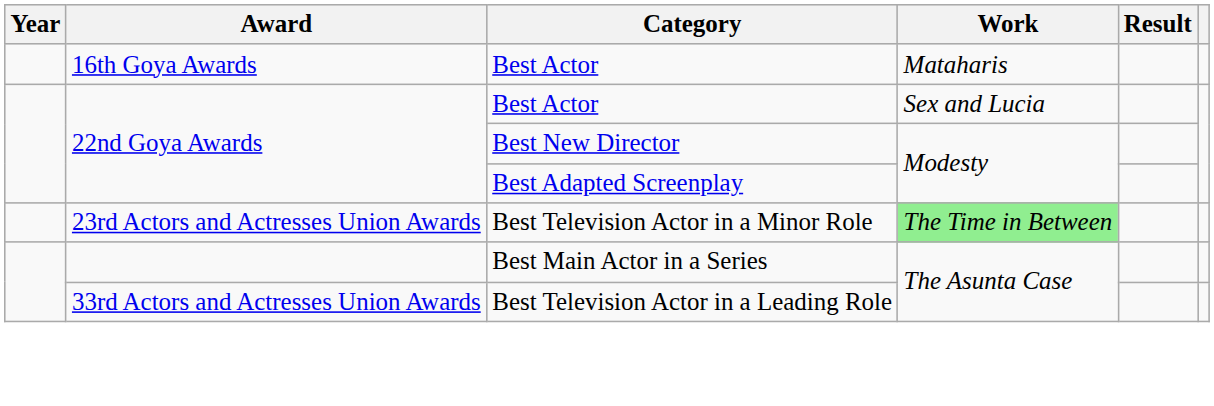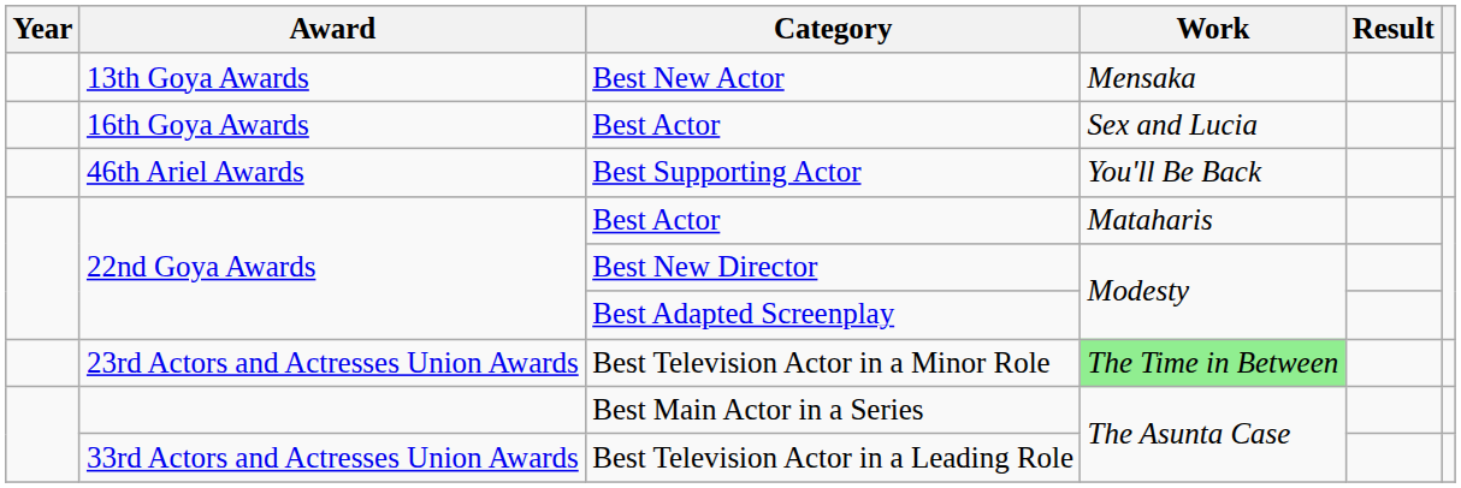+ row: 13th Goya Awards | Best New Actor | Mensaka
16th Goya Awards / Best Actor | Work: Mataharis -> Sex and Lucia
+ row: 46th Ariel Awards | Best Supporting Actor | You'll Be Back
22nd Goya Awards / Best Actor | Work: Sex and Lucia -> Mataharis
